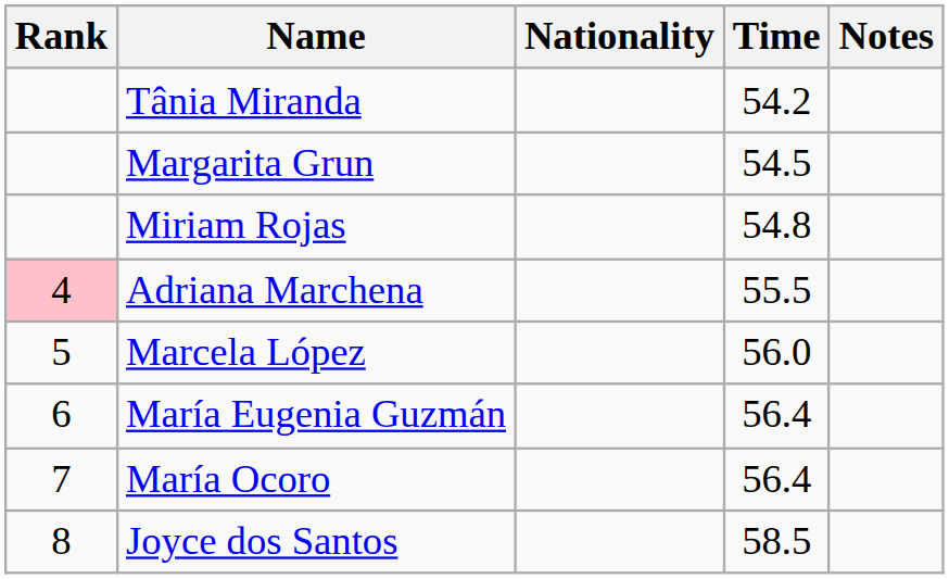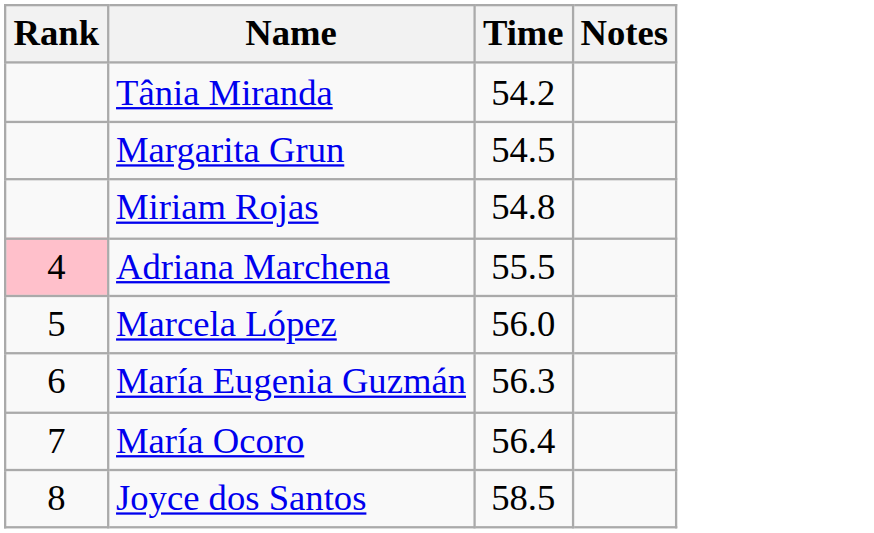- column: Nationality
María Eugenia Guzmán | Time: 56.4 -> 56.3
